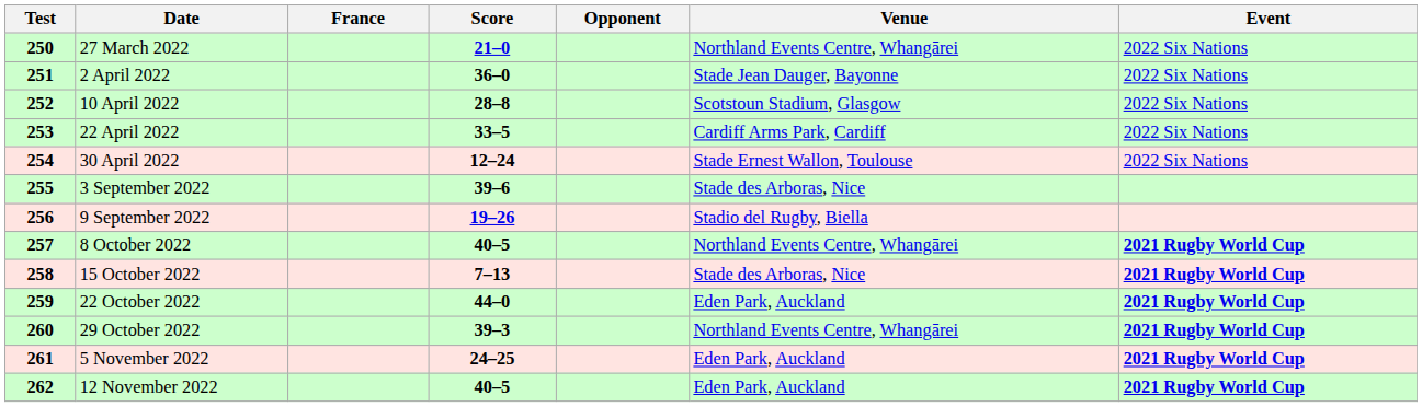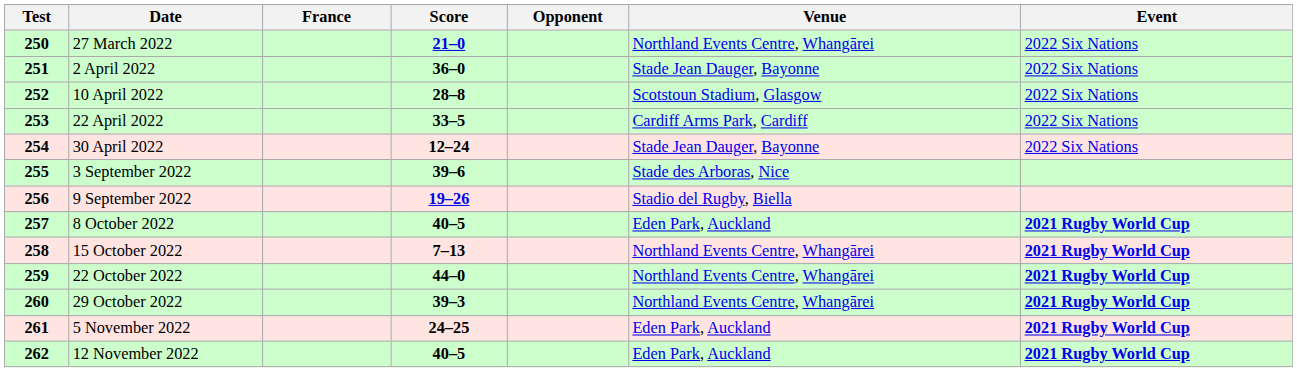30 April 2022 | Venue: Stade Ernest Wallon, Toulouse -> Stade Jean Dauger, Bayonne
8 October 2022 | Venue: Northland Events Centre, Whangārei -> Eden Park, Auckland
15 October 2022 | Venue: Stade des Arboras, Nice -> Northland Events Centre, Whangārei
22 October 2022 | Venue: Eden Park, Auckland -> Northland Events Centre, Whangārei
